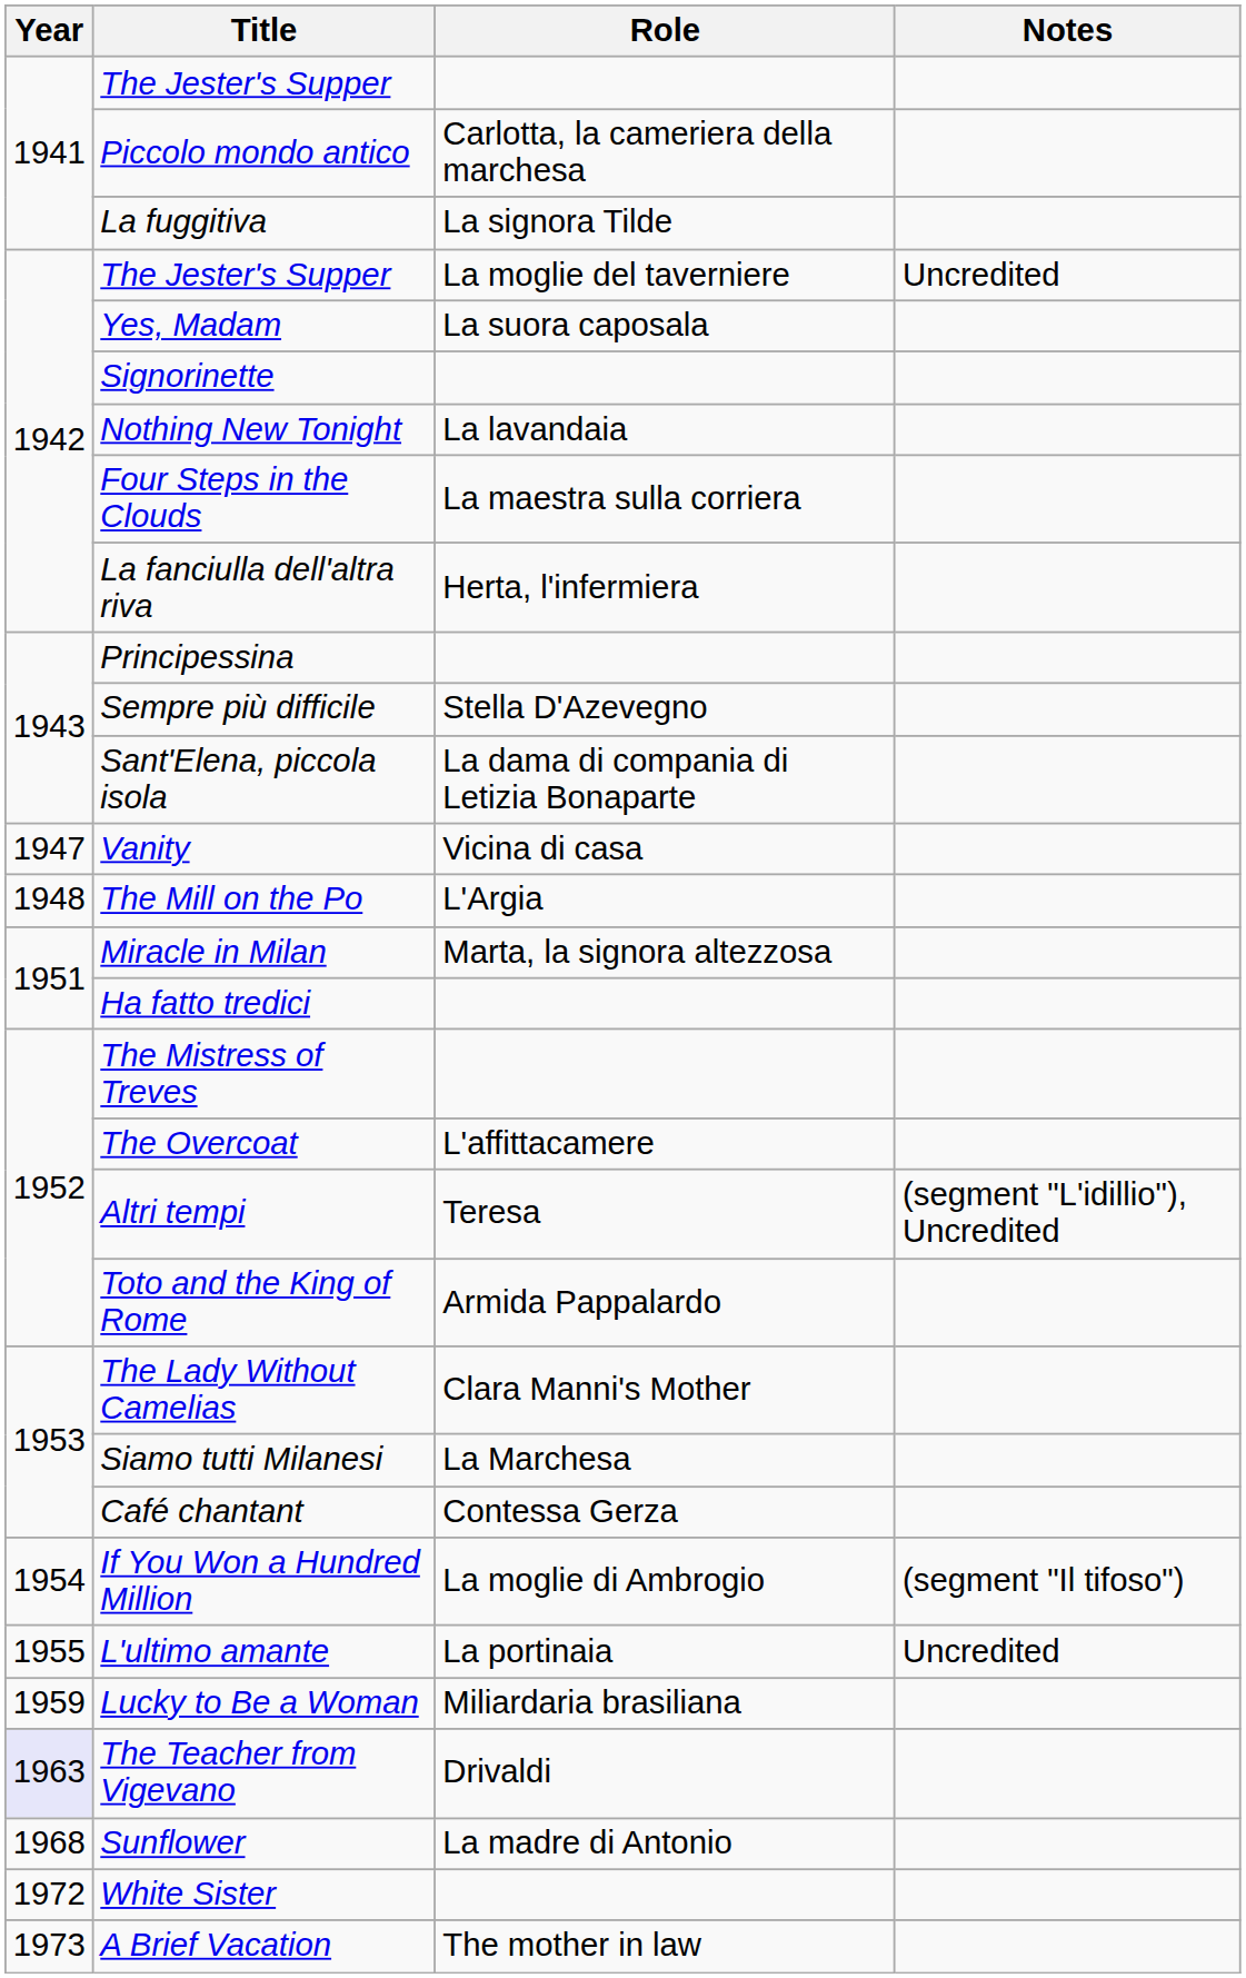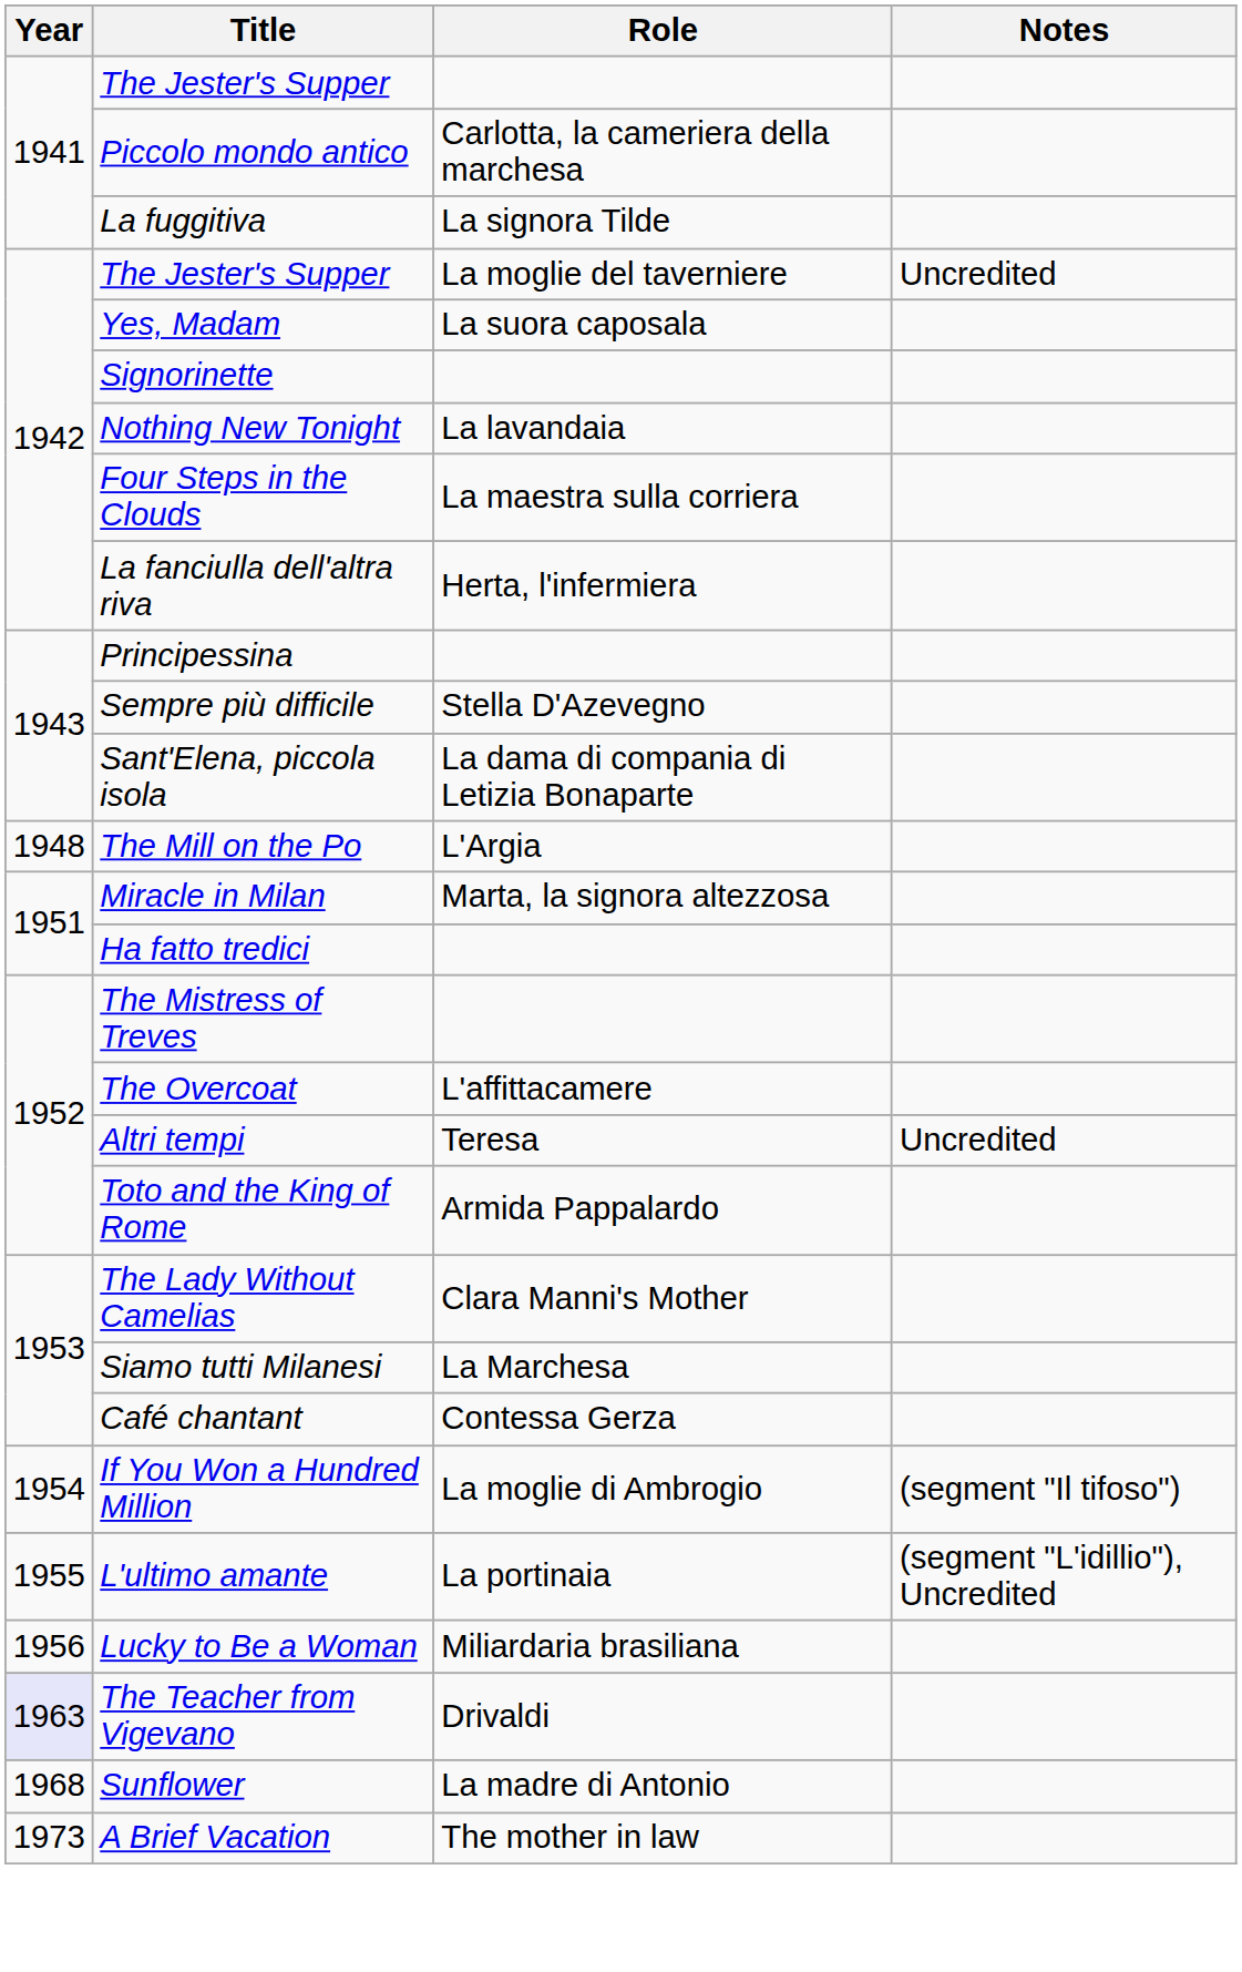- row: 1947 | Vanity | Vicina di casa
Altri tempi | Notes: (segment "L'idillio"), Uncredited -> Uncredited
L'ultimo amante | Notes: Uncredited -> (segment "L'idillio"), Uncredited
Lucky to Be a Woman | Year: 1959 -> 1956
- row: 1972 | White Sister
